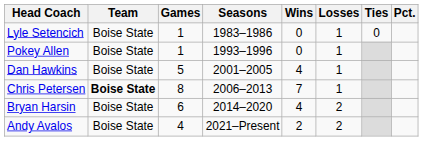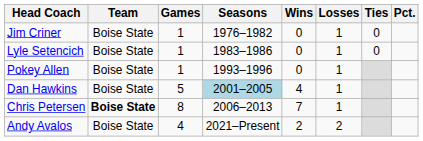+ row: Jim Criner | Boise State | 1 | 1976–1982 | 0 | 1 | 0
Dan Hawkins | Seasons: no background -> lightblue background
- row: Bryan Harsin | Boise State | 6 | 2014–2020 | 4 | 2
